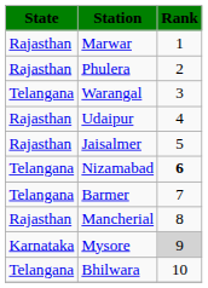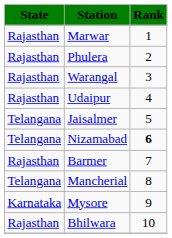Warangal | State: Telangana -> Rajasthan
Jaisalmer | State: Rajasthan -> Telangana
Barmer | State: Telangana -> Rajasthan
Mancherial | State: Rajasthan -> Telangana
Mysore | Rank: lightgrey background -> no background
Bhilwara | State: Telangana -> Rajasthan
